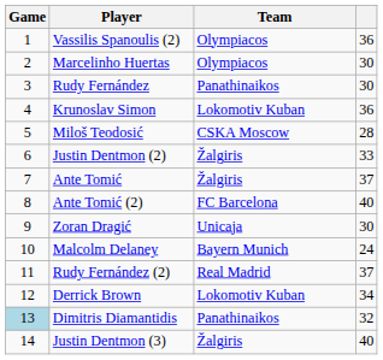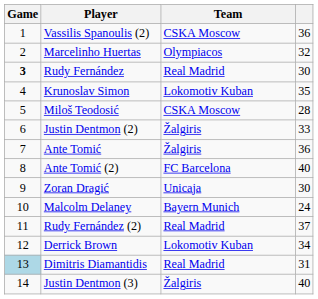Vassilis Spanoulis (2) | Team: Olympiacos -> CSKA Moscow
Marcelinho Huertas | column 4: 30 -> 32
Rudy Fernández | Game: normal -> bold
Rudy Fernández | Team: Panathinaikos -> Real Madrid
Krunoslav Simon | column 4: 36 -> 35
Ante Tomić | column 4: 37 -> 36
Dimitris Diamantidis | Team: Panathinaikos -> Real Madrid
Dimitris Diamantidis | column 4: 32 -> 31
